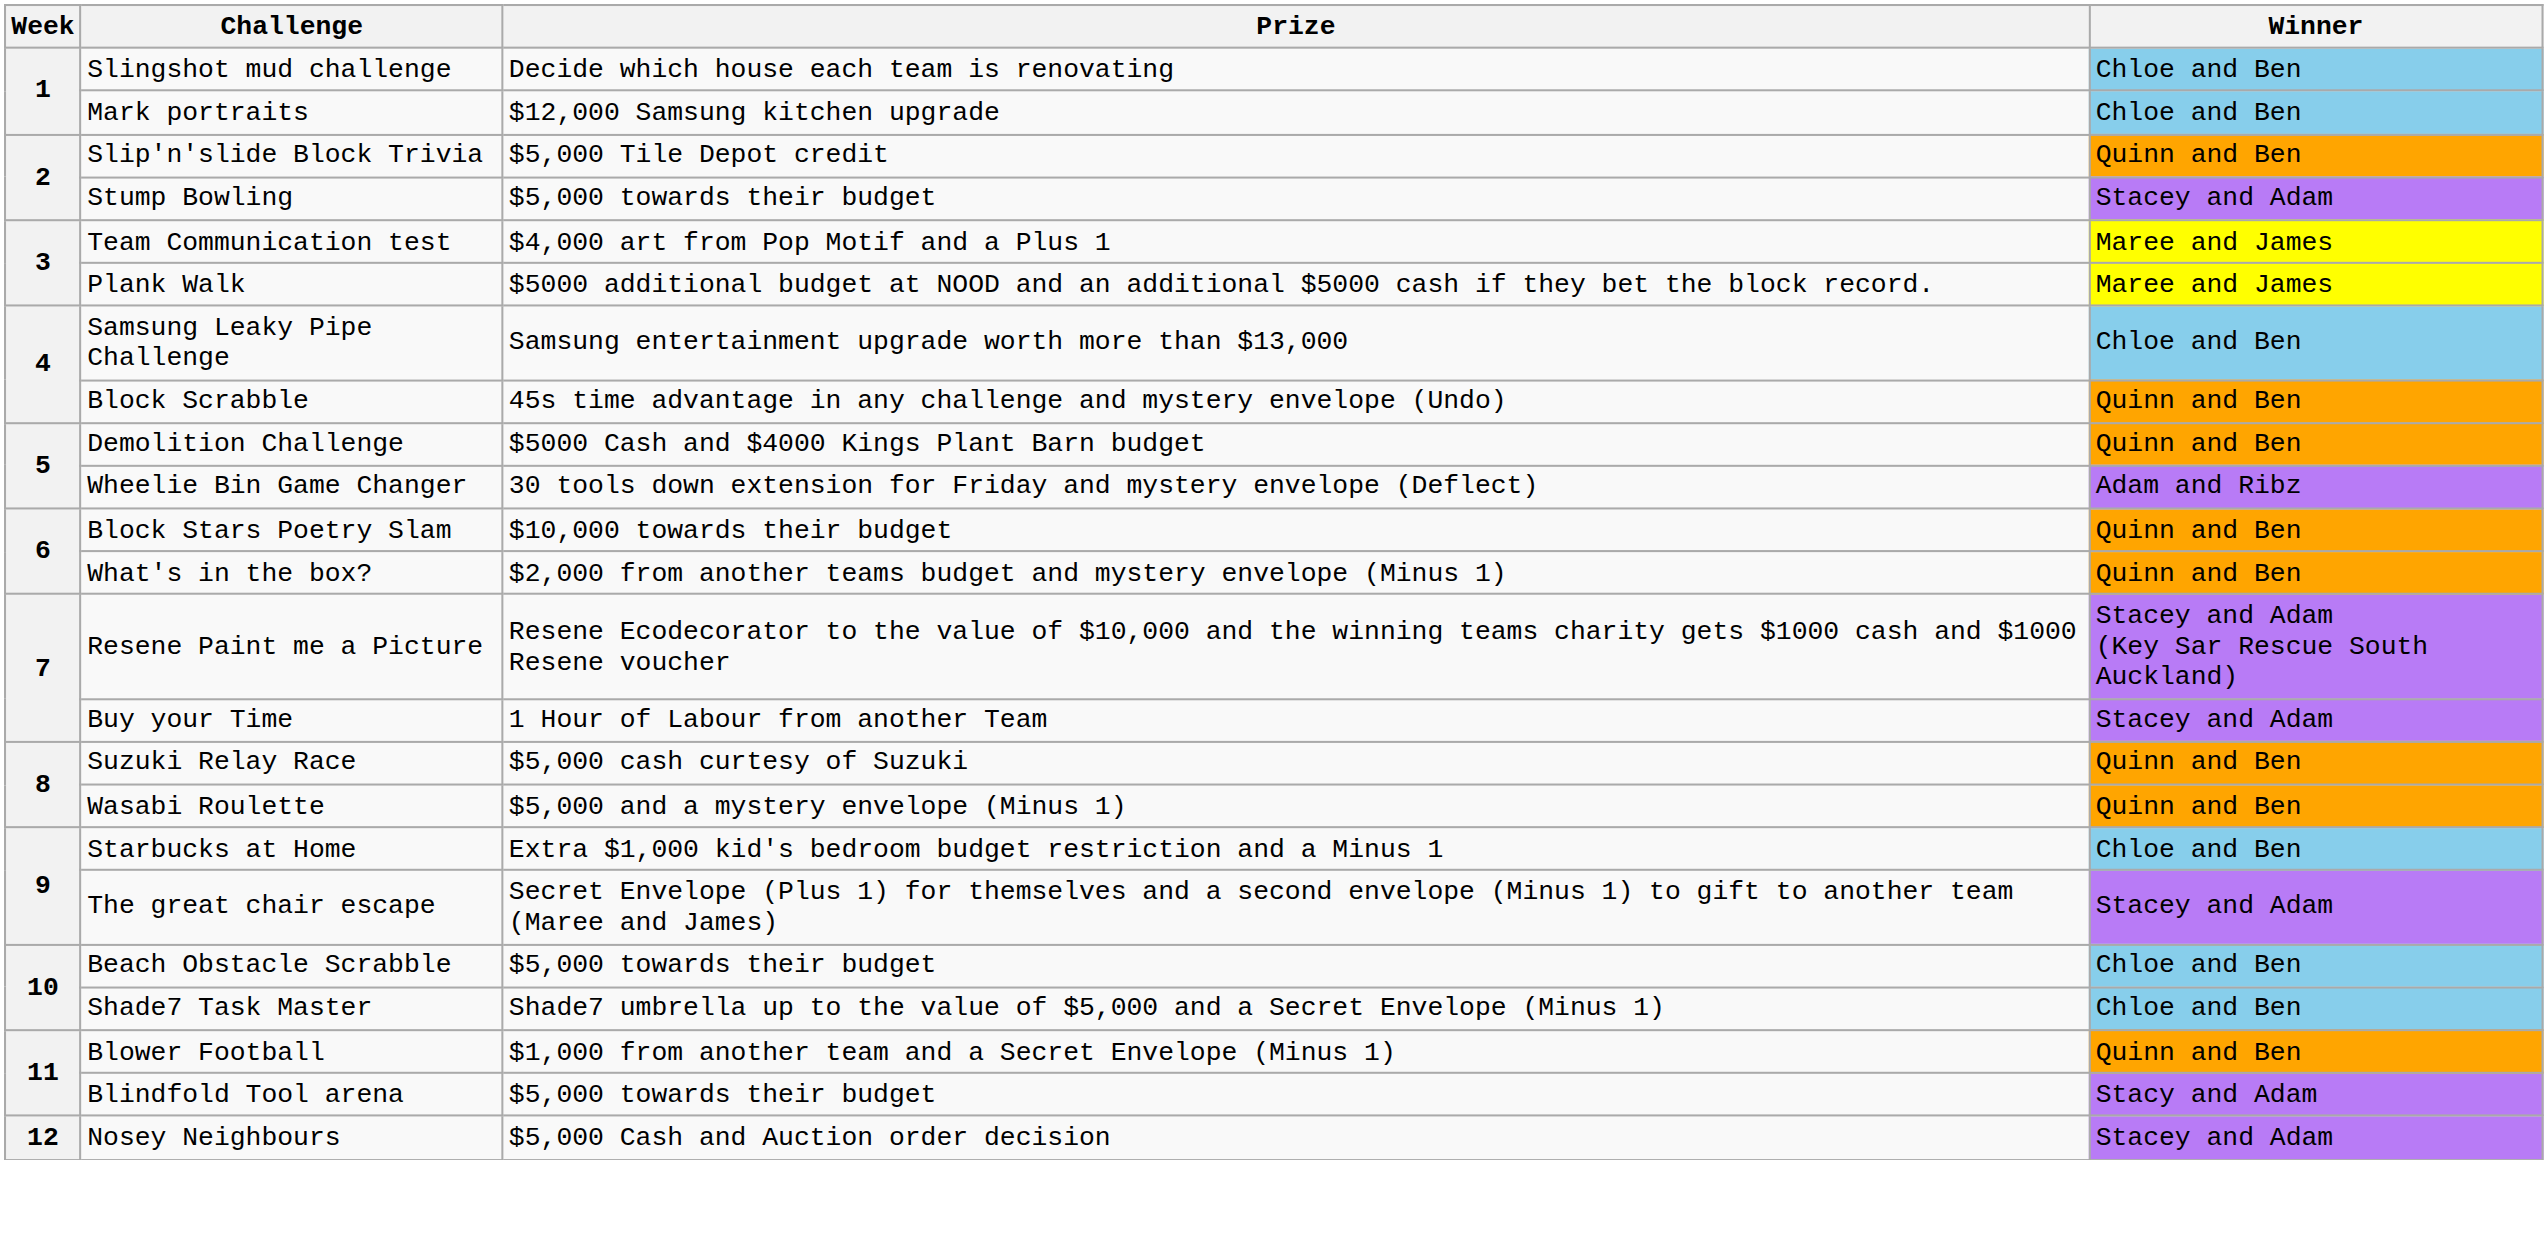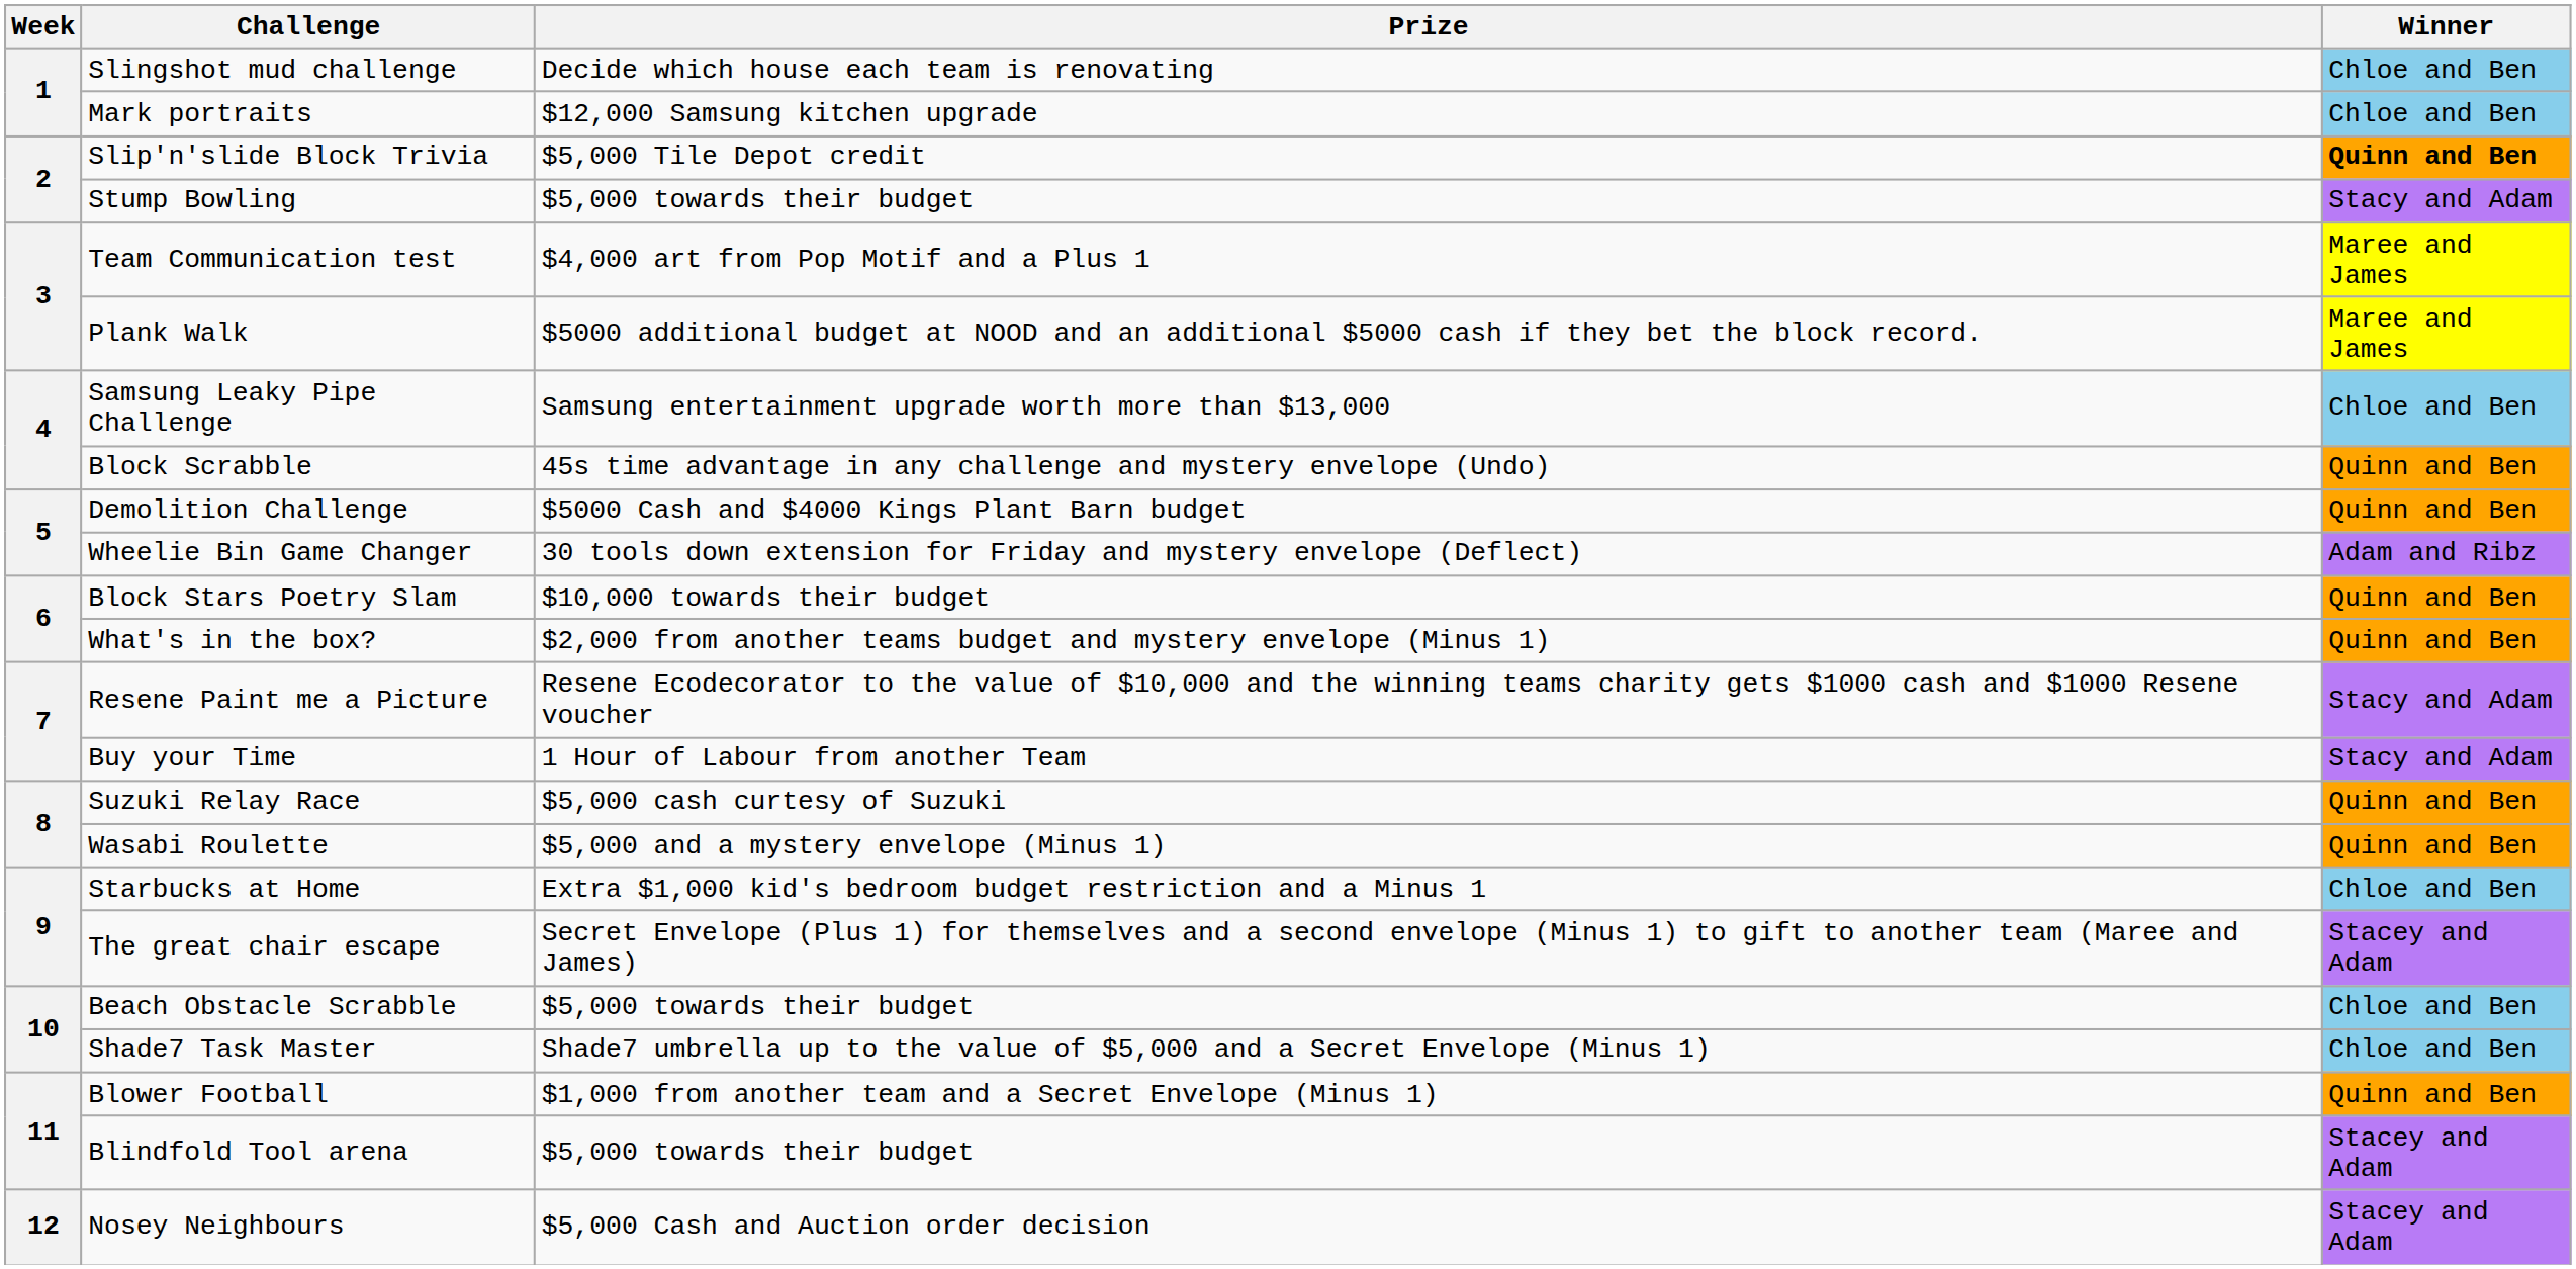Slip'n'slide Block Trivia | Winner: normal -> bold
Stump Bowling | Winner: Stacey and Adam -> Stacy and Adam
Resene Paint me a Picture | Winner: Stacey and Adam (Key Sar Rescue South Auckland) -> Stacy and Adam
Buy your Time | Winner: Stacey and Adam -> Stacy and Adam
Blindfold Tool arena | Winner: Stacy and Adam -> Stacey and Adam
